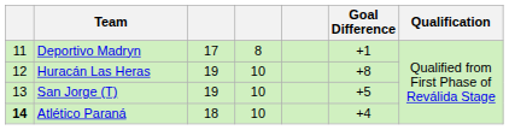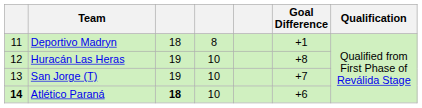Deportivo Madryn | column 3: 17 -> 18
San Jorge (T) | Goal Difference: +5 -> +7
Atlético Paraná | column 3: normal -> bold
Atlético Paraná | Goal Difference: +4 -> +6
